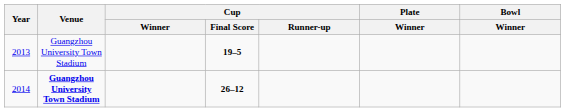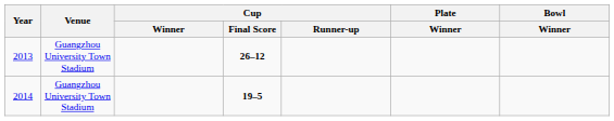2013 | Cup / Final Score: 19–5 -> 26–12
2014 | Venue: bold -> normal
2014 | Cup / Final Score: 26–12 -> 19–5
